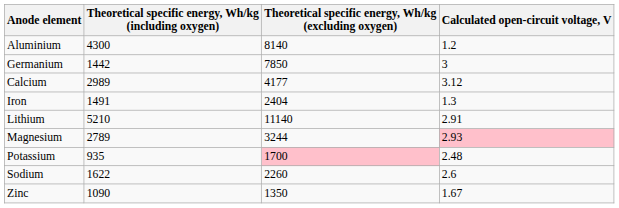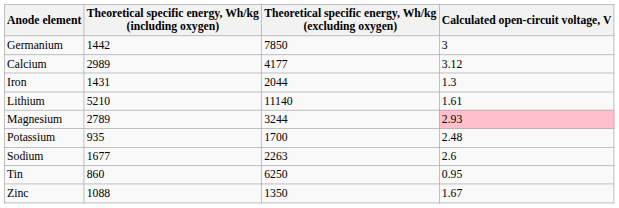- row: Aluminium | 4300 | 8140 | 1.2
Iron | Theoretical specific energy, Wh/kg (including oxygen): 1491 -> 1431
Iron | Theoretical specific energy, Wh/kg (excluding oxygen): 2404 -> 2044
Lithium | Calculated open-circuit voltage, V: 2.91 -> 1.61
Potassium | Theoretical specific energy, Wh/kg (excluding oxygen): pink background -> no background
Sodium | Theoretical specific energy, Wh/kg (including oxygen): 1622 -> 1677
Sodium | Theoretical specific energy, Wh/kg (excluding oxygen): 2260 -> 2263
+ row: Tin | 860 | 6250 | 0.95
Zinc | Theoretical specific energy, Wh/kg (including oxygen): 1090 -> 1088
